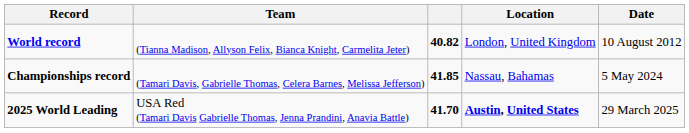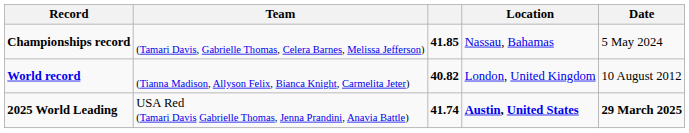rows swapped: World record <-> Championships record
2025 World Leading | column 3: 41.70 -> 41.74
2025 World Leading | Date: normal -> bold
